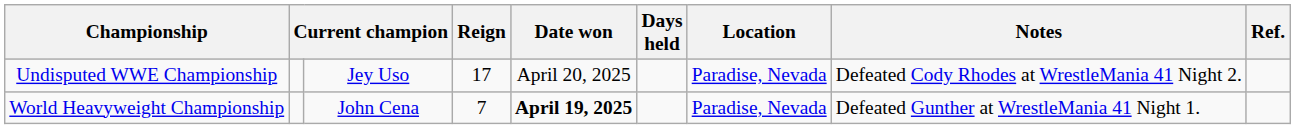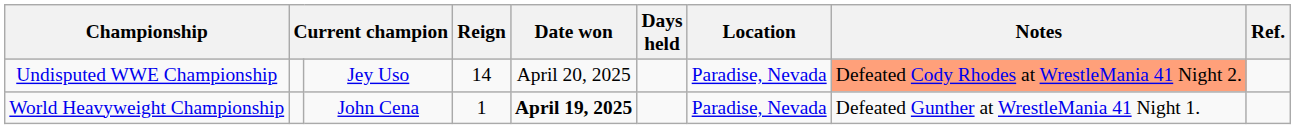Undisputed WWE Championship | Reign: 17 -> 14
Undisputed WWE Championship | Notes: no background -> lightsalmon background
World Heavyweight Championship | Reign: 7 -> 1
